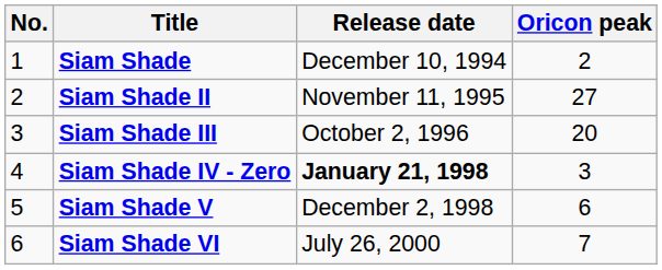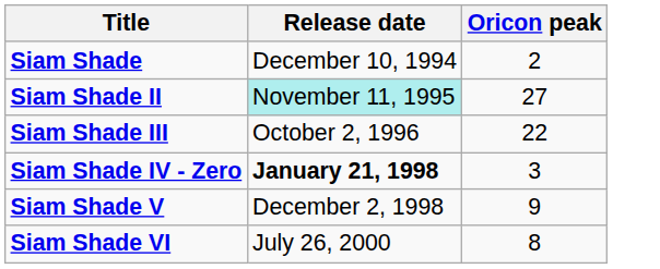- column: No. | 1 | 2 | 3 | 4 | 5 | 6
Siam Shade II | Release date: no background -> paleturquoise background
Siam Shade III | Oricon peak: 20 -> 22
Siam Shade V | Oricon peak: 6 -> 9
Siam Shade VI | Oricon peak: 7 -> 8
